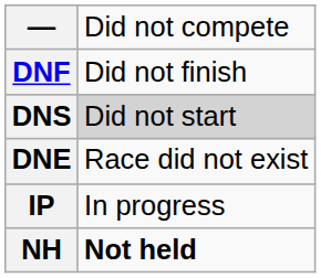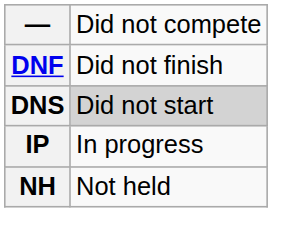- row: DNE | Race did not exist
NH | column 2: bold -> normal
